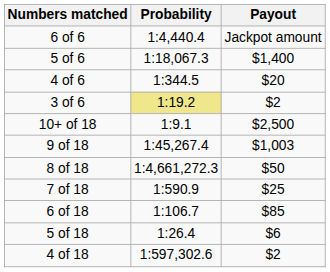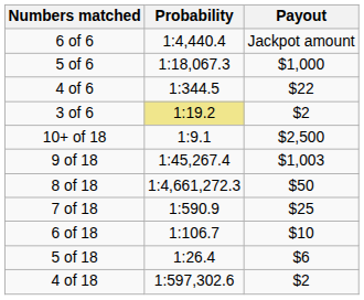5 of 6 | Payout: $1,400 -> $1,000
4 of 6 | Payout: $20 -> $22
6 of 18 | Payout: $85 -> $10
